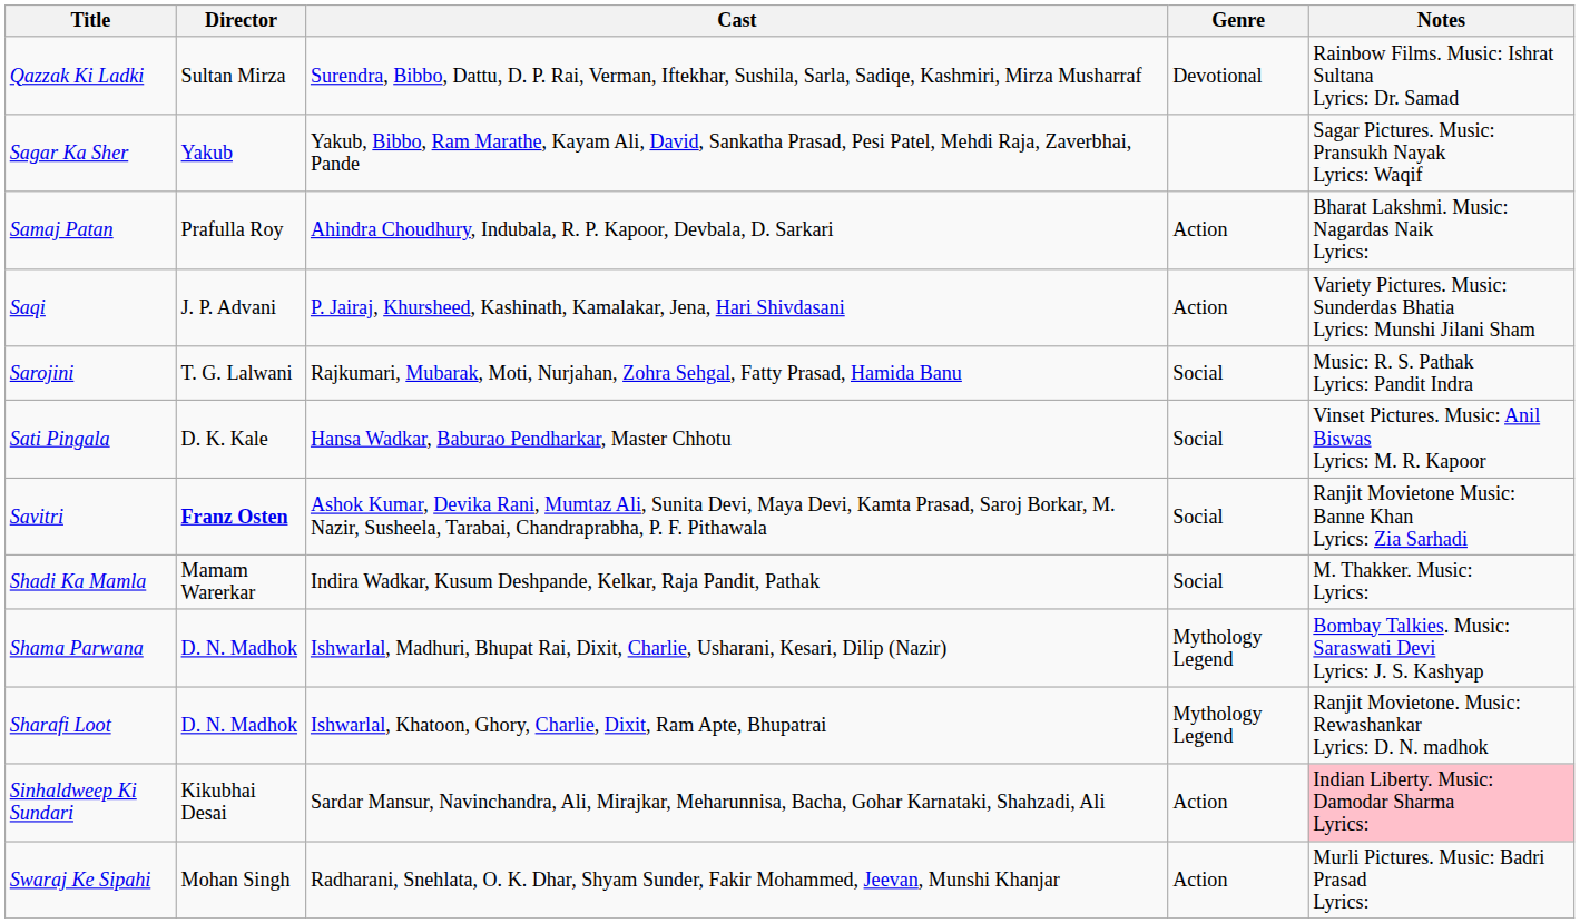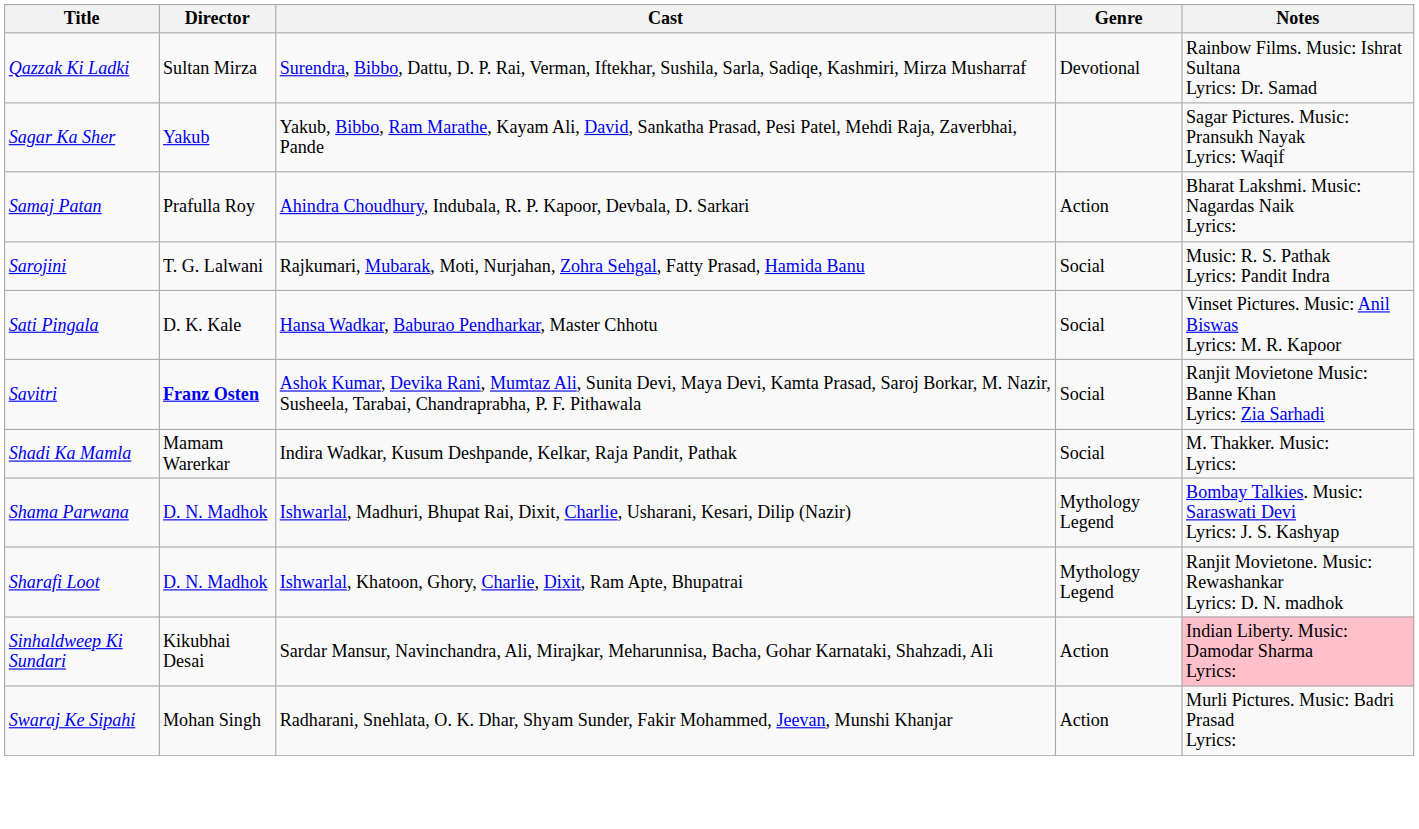- row: Saqi | J. P. Advani | P. Jairaj, Khursheed, Kashinath, Kamalakar, Jena, Hari Shivdasani | Action | Variety Pictures. Music: Sunderdas Bhatia Lyrics: Munshi Jilani Sham
